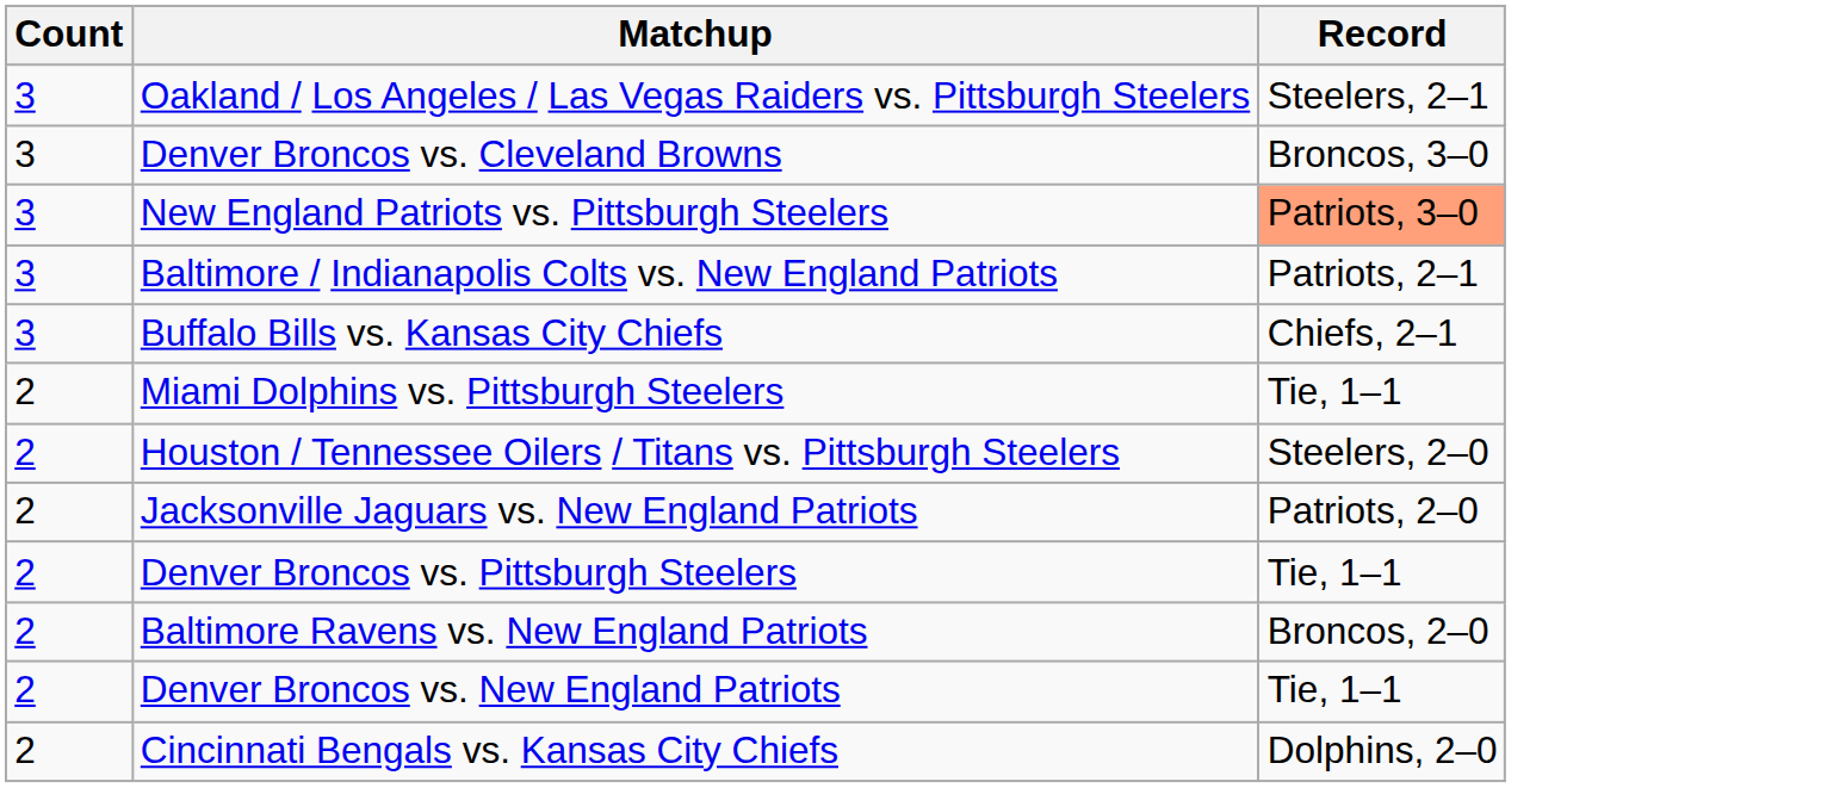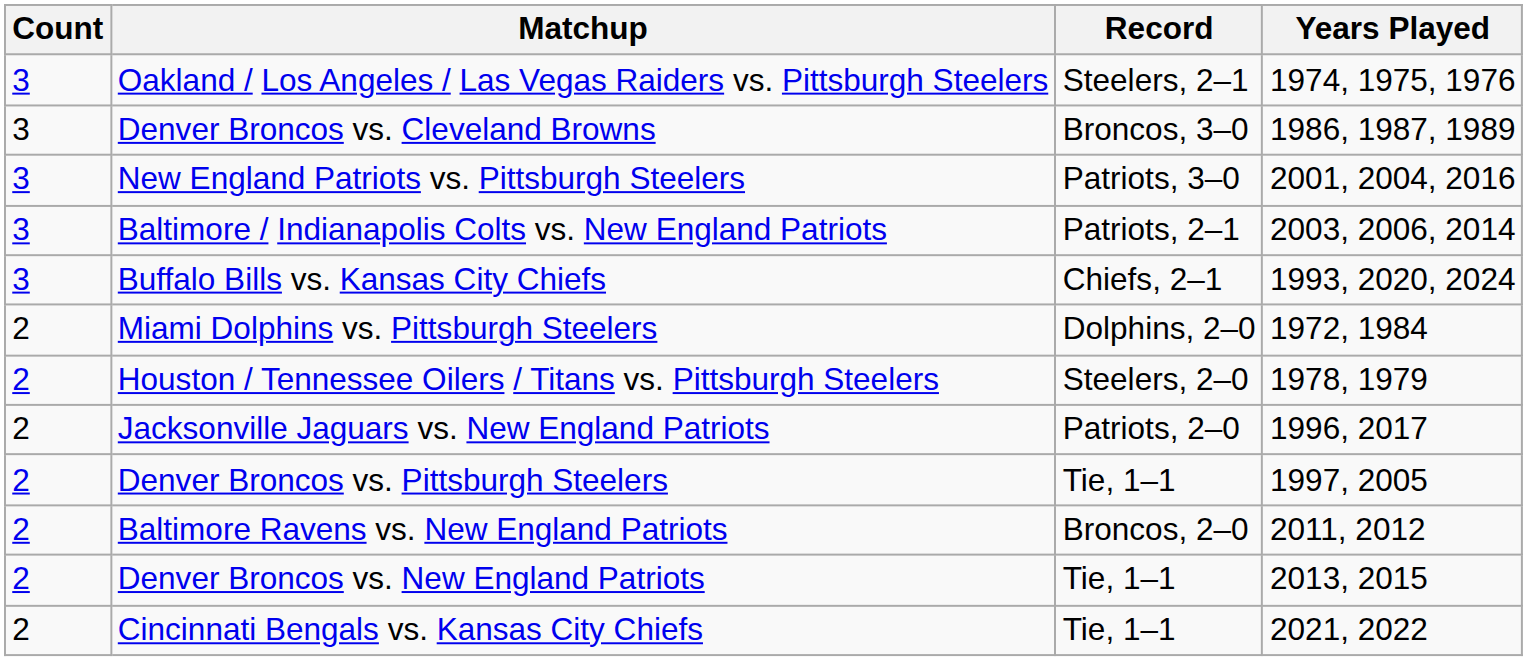+ column: Years Played | 1974, 1975, 1976 | 1986, 1987, 1989 | 2001, 2004, 2016 | 2003, 2006, 2014 | 1993, 2020, 2024 | 1972, 1984 | 1978, 1979 | 1996, 2017 | 1997, 2005 | 2011, 2012 | 2013, 2015 | 2021, 2022
New England Patriots vs. Pittsburgh Steelers | Record: lightsalmon background -> no background
Miami Dolphins vs. Pittsburgh Steelers | Record: Tie, 1–1 -> Dolphins, 2–0
Cincinnati Bengals vs. Kansas City Chiefs | Record: Dolphins, 2–0 -> Tie, 1–1
